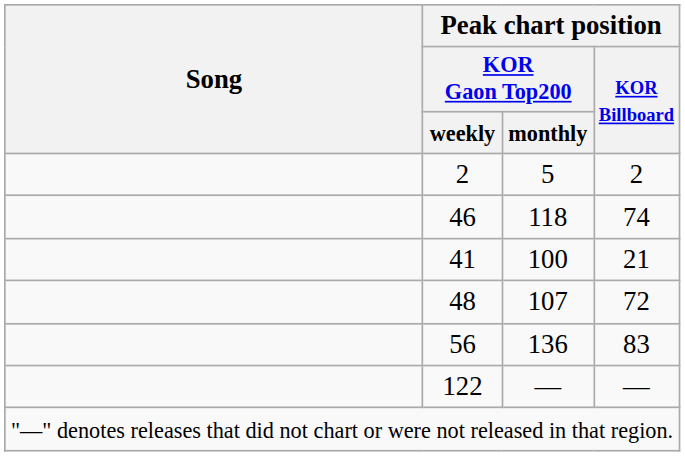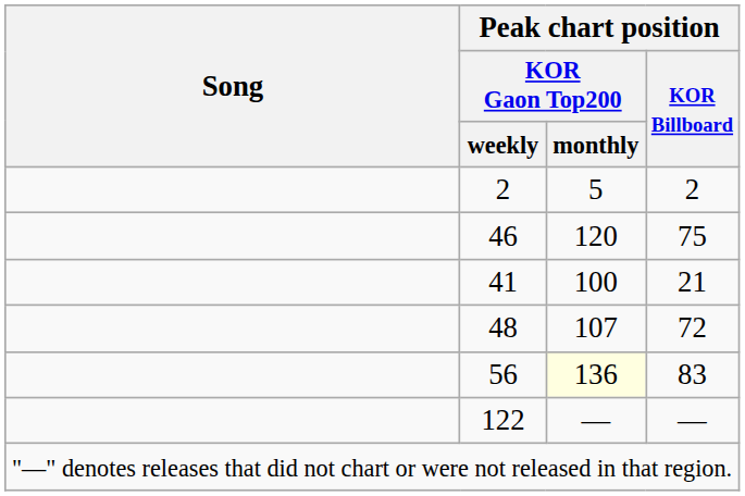46 | Peak chart position / KOR Gaon Top200 / monthly: 118 -> 120
46 | Peak chart position / KOR Billboard: 74 -> 75
56 | Peak chart position / KOR Gaon Top200 / monthly: no background -> lightyellow background
